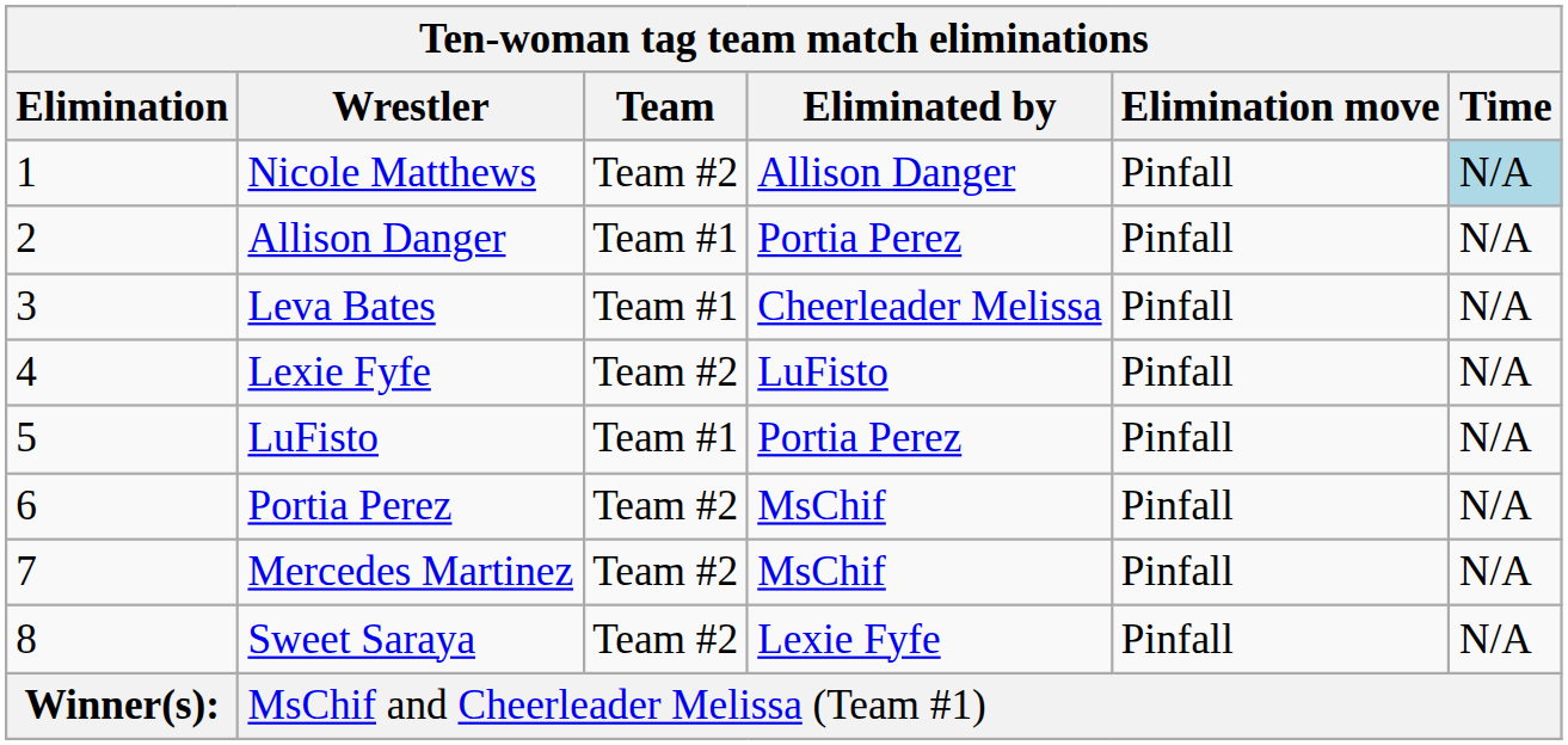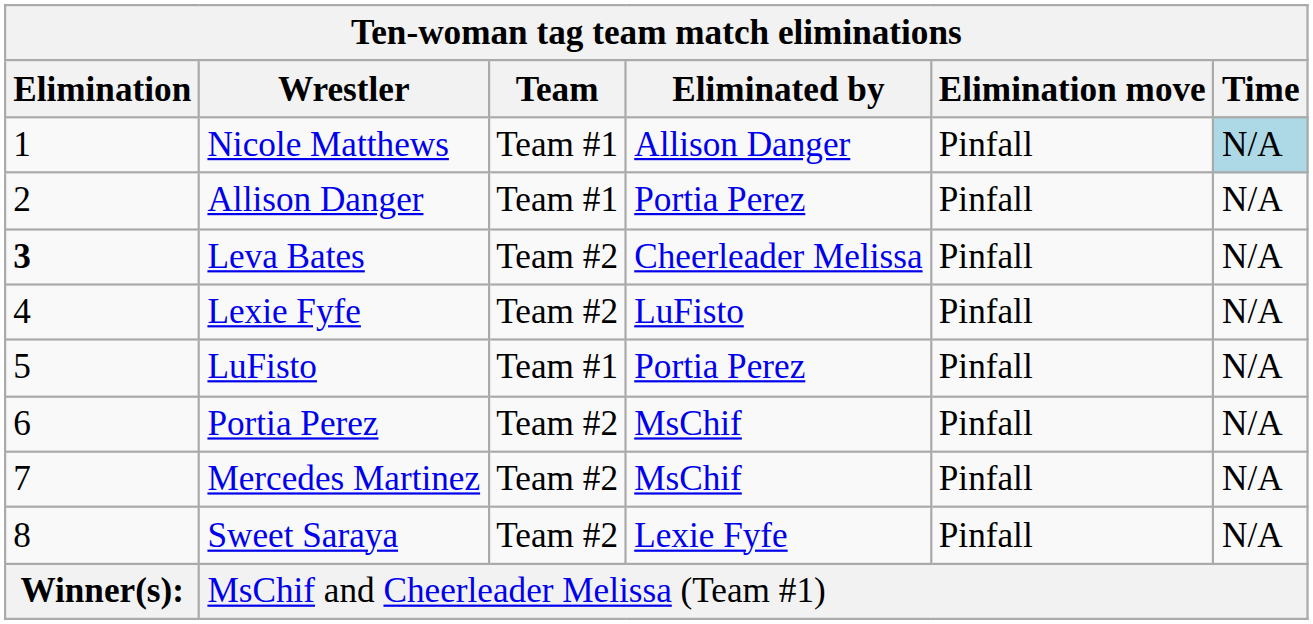Nicole Matthews | Team: Team #2 -> Team #1
Leva Bates | Elimination: normal -> bold
Leva Bates | Team: Team #1 -> Team #2
